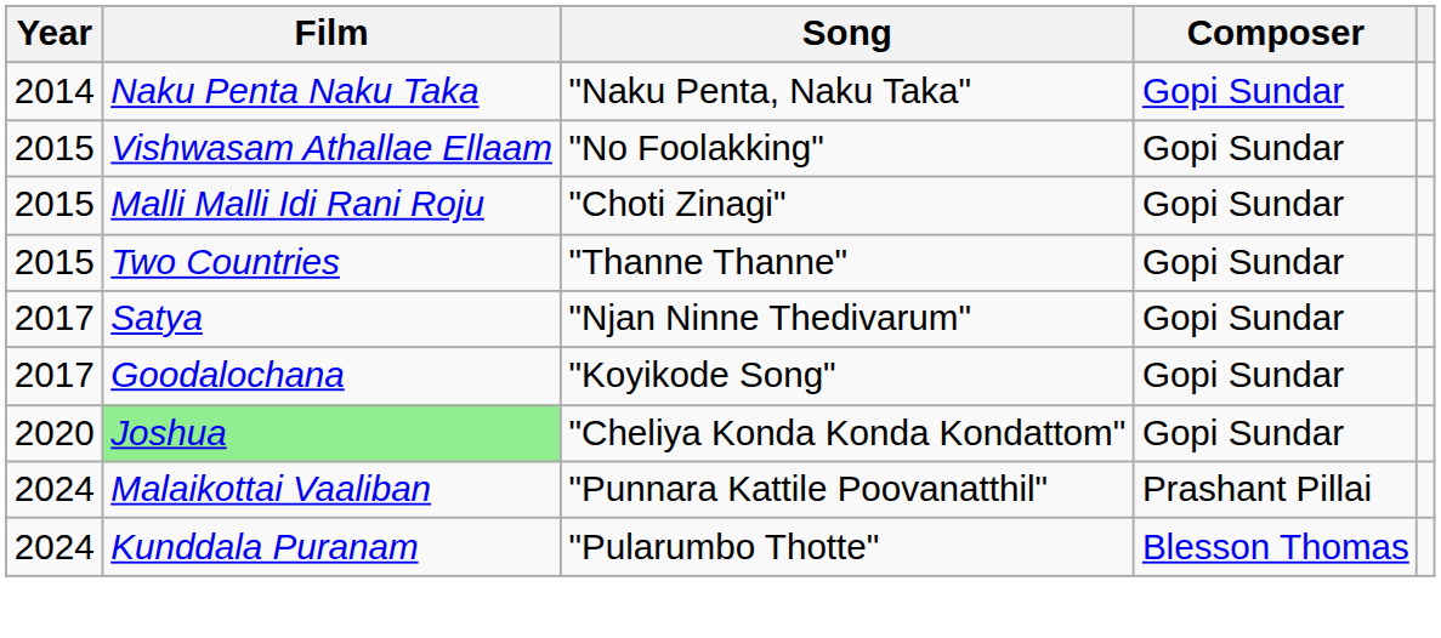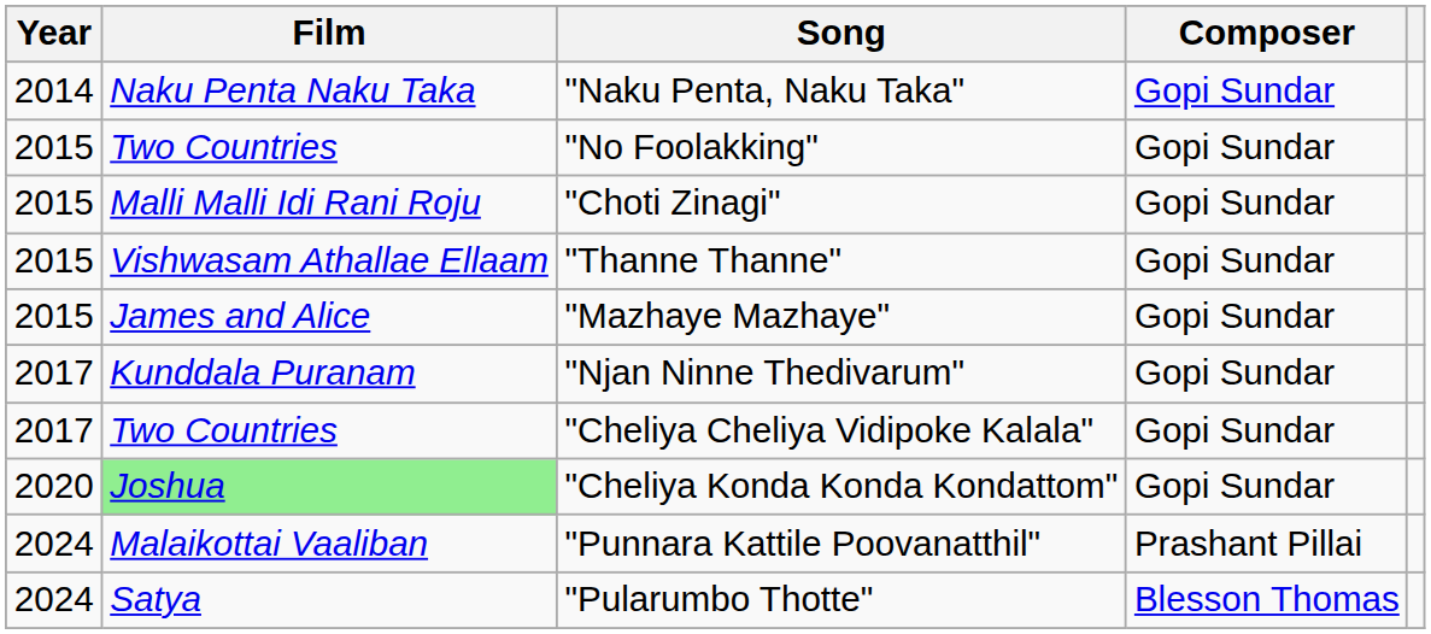"No Foolakking" | Film: Vishwasam Athallae Ellaam -> Two Countries
"Thanne Thanne" | Film: Two Countries -> Vishwasam Athallae Ellaam
+ row: 2015 | James and Alice | "Mazhaye Mazhaye" | Gopi Sundar
"Njan Ninne Thedivarum" | Film: Satya -> Kunddala Puranam
- row: 2017 | Goodalochana | "Koyikode Song" | Gopi Sundar
+ row: 2017 | Two Countries | "Cheliya Cheliya Vidipoke Kalala" | Gopi Sundar
"Pularumbo Thotte" | Film: Kunddala Puranam -> Satya
